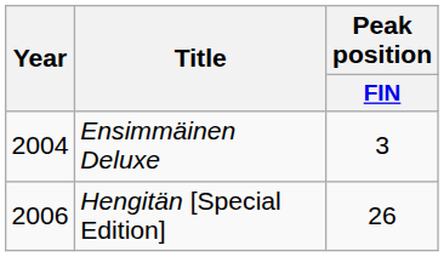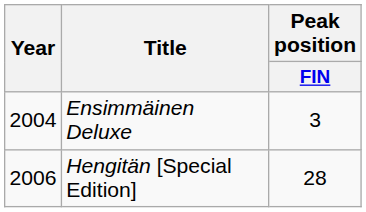Hengitän [Special Edition] | Peak position / FIN: 26 -> 28
